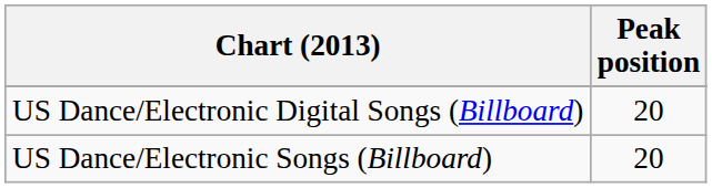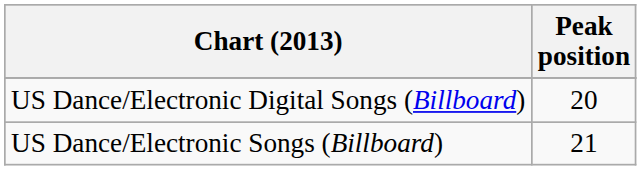US Dance/Electronic Songs (Billboard) | Peak position: 20 -> 21
